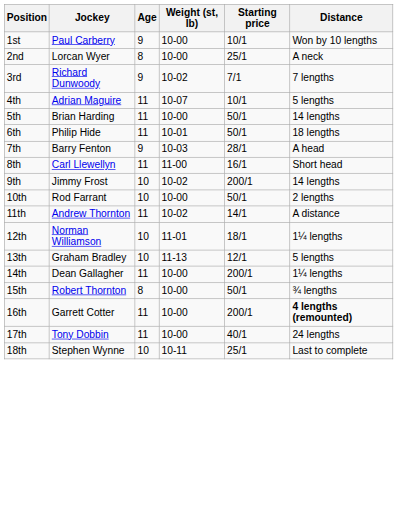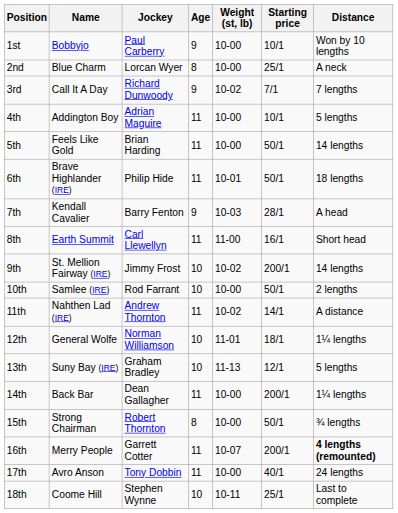+ column: Name | Bobbyjo | Blue Charm | Call It A Day | Addington Boy | Feels Like Gold | Brave Highlander (IRE) | Kendall Cavalier | Earth Summit | St. Mellion Fairway (IRE) | Samlee (IRE) | Nahthen Lad (IRE) | General Wolfe | Suny Bay (IRE) | Back Bar | Strong Chairman | Merry People | Avro Anson | Coome Hill
4th | Weight (st, lb): 10-07 -> 10-00
16th | Weight (st, lb): 10-00 -> 10-07
